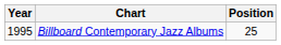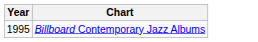- column: Position | 25
